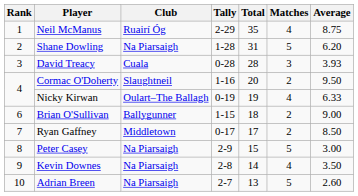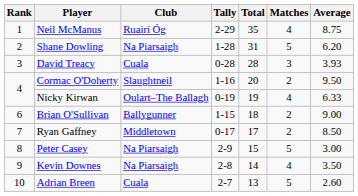Adrian Breen | Club: Na Piarsaigh -> Cuala
